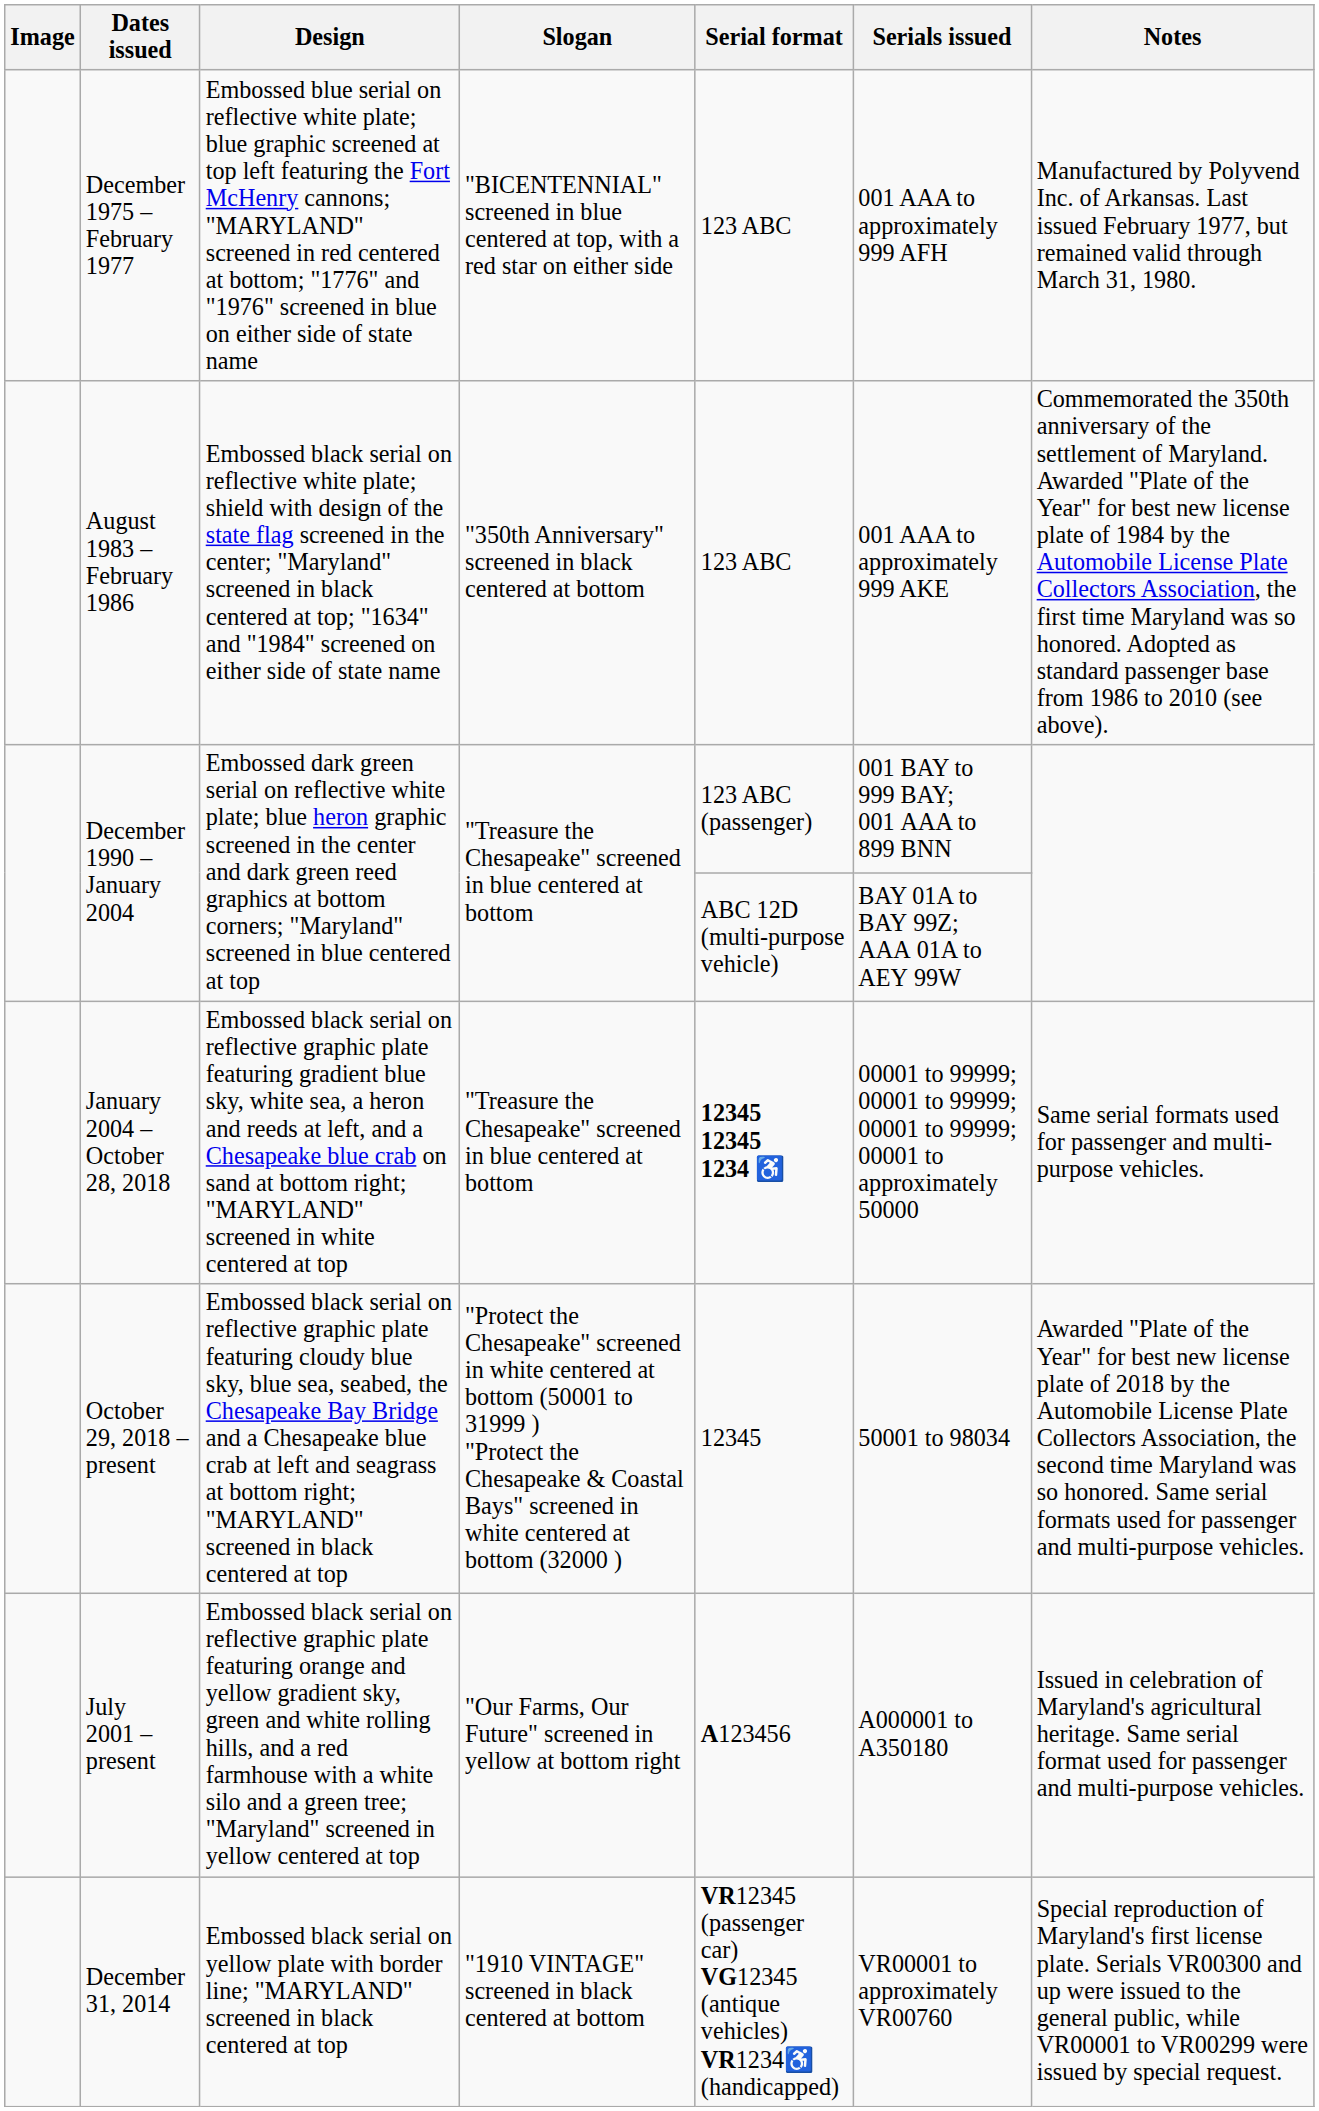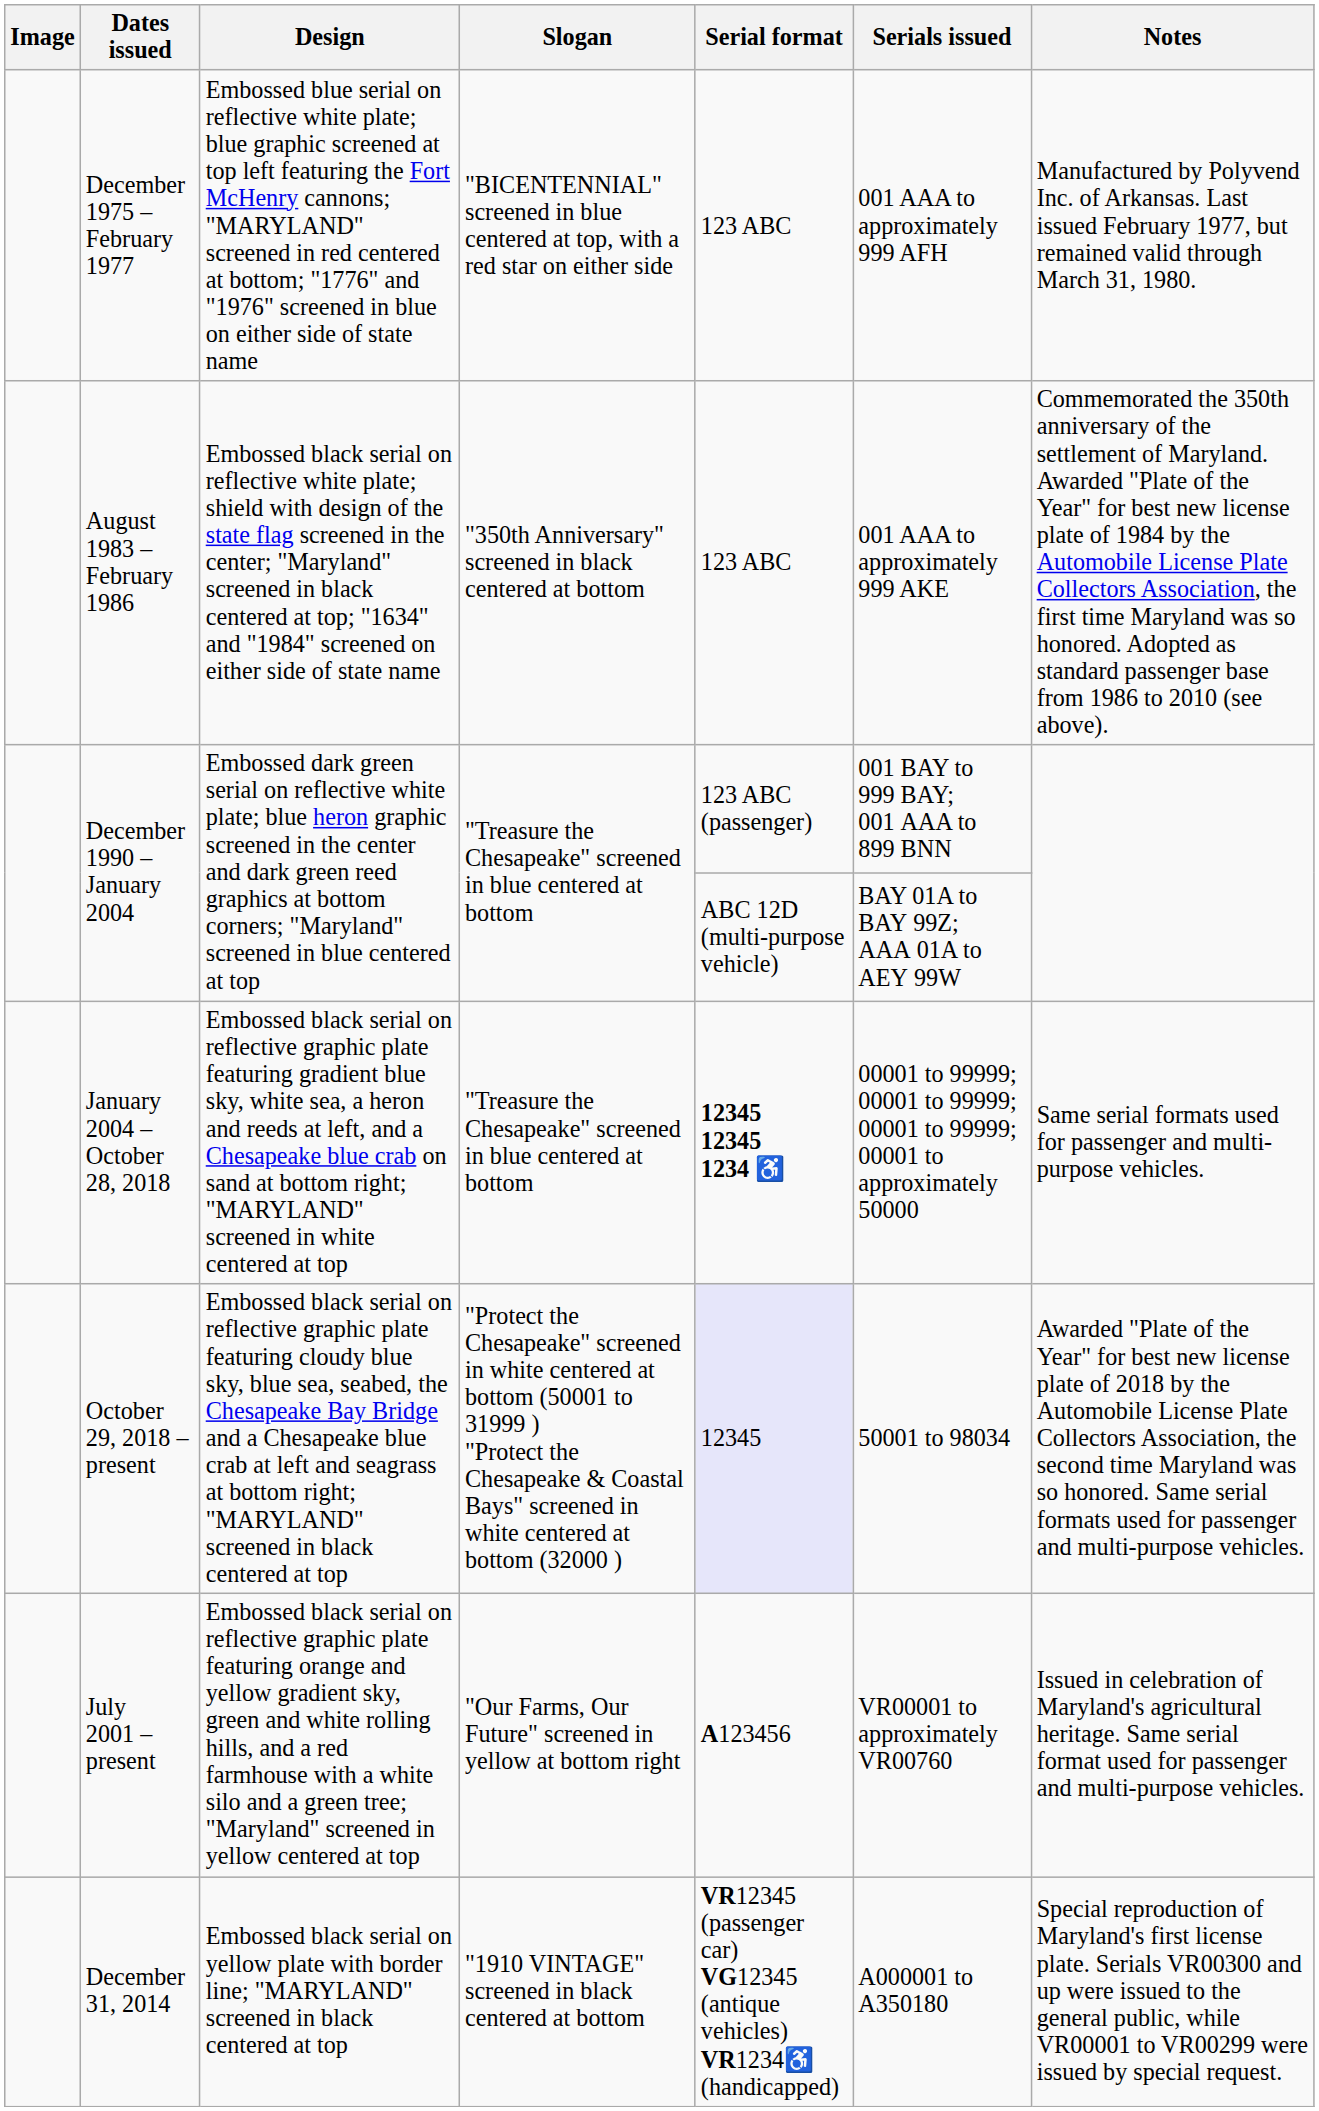October 29, 2018 – present | Serial format: no background -> lavender background
July 2001 – present | Serials issued: A000001 to A350180 -> VR00001 to approximately VR00760
December 31, 2014 | Serials issued: VR00001 to approximately VR00760 -> A000001 to A350180
